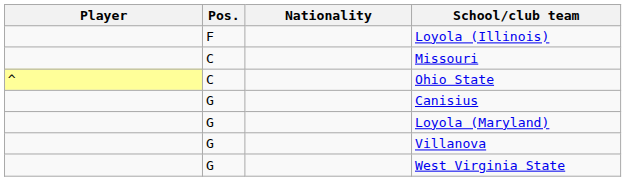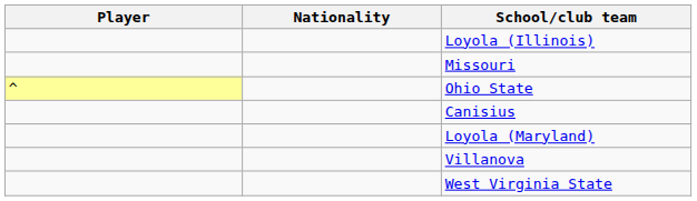- column: Pos. | F | C | C | G | G | G | G
